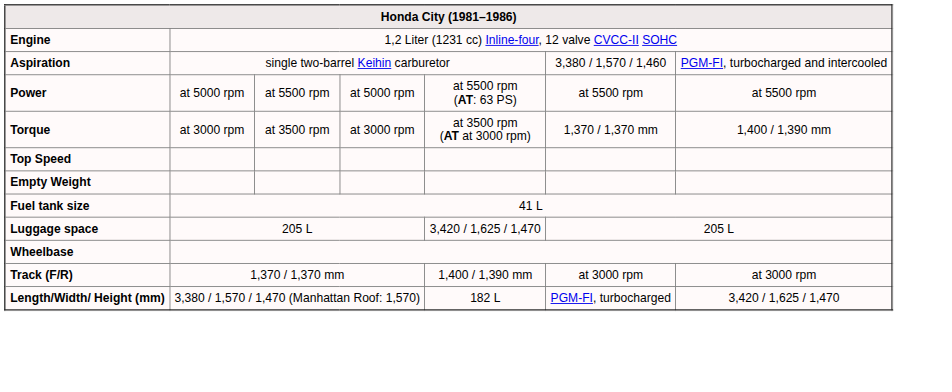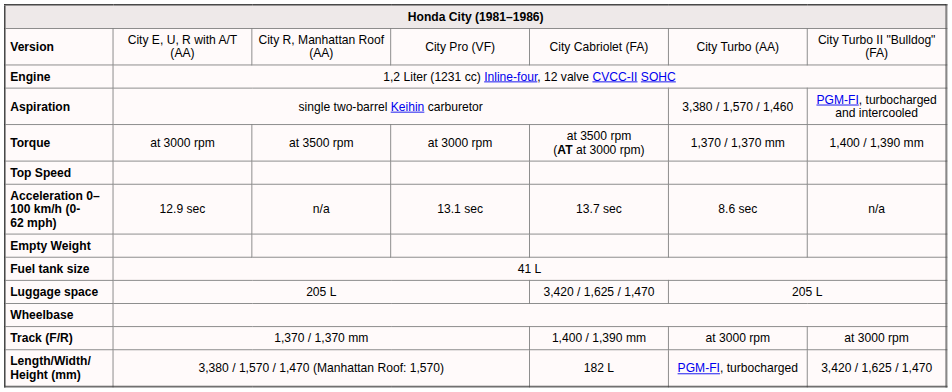+ row: Version | City E, U, R with A/T (AA) | City R, Manhattan Roof (AA) | City Pro (VF) | City Cabriolet (FA) | City Turbo (AA) | City Turbo II "Bulldog" (FA)
- row: Power | at 5000 rpm | at 5500 rpm | at 5000 rpm | at 5500 rpm (AT: 63 PS) | at 5500 rpm | at 5500 rpm
+ row: Acceleration 0–100 km/h (0-62 mph) | 12.9 sec | n/a | 13.1 sec | 13.7 sec | 8.6 sec | n/a
